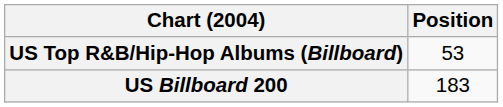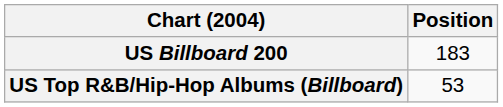rows swapped: US Billboard 200 <-> US Top R&B/Hip-Hop Albums (Billboard)
